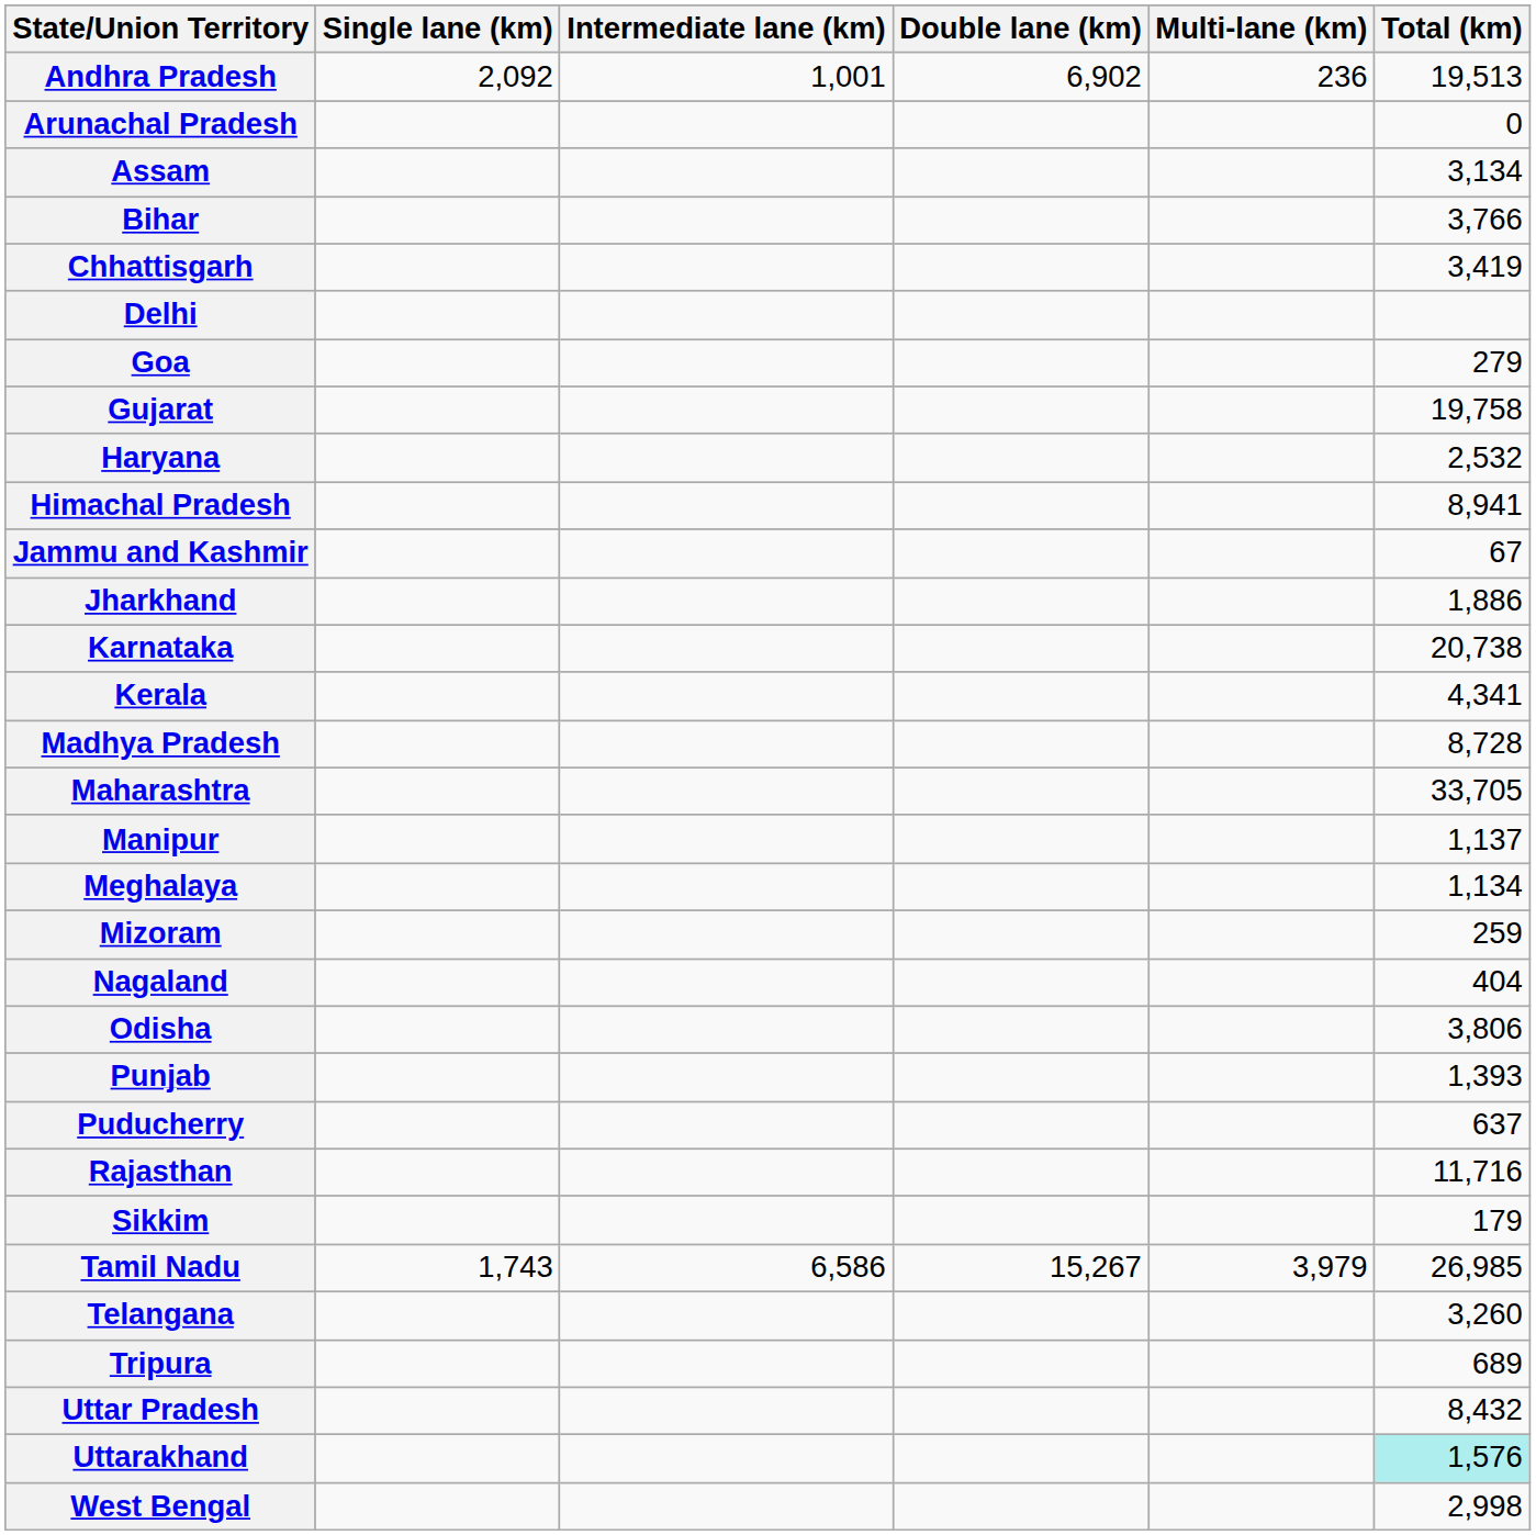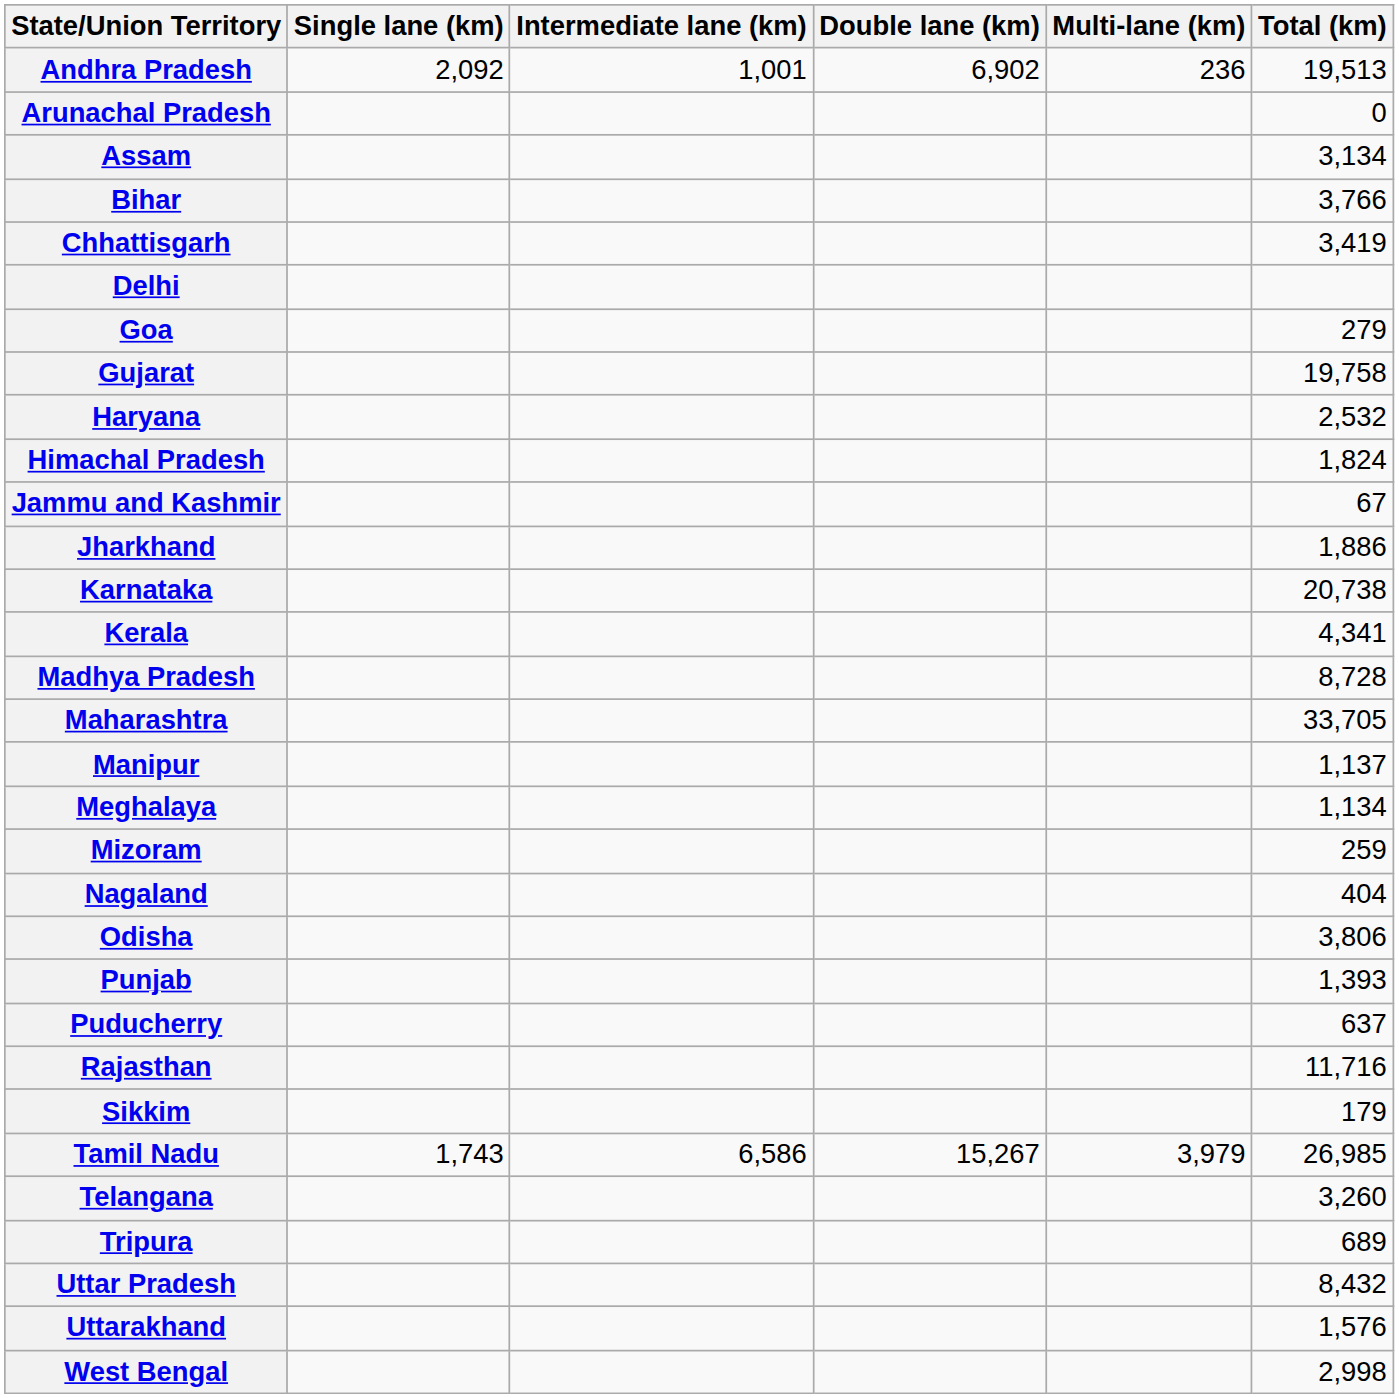Himachal Pradesh | Total (km): 8,941 -> 1,824
Uttarakhand | Total (km): paleturquoise background -> no background
